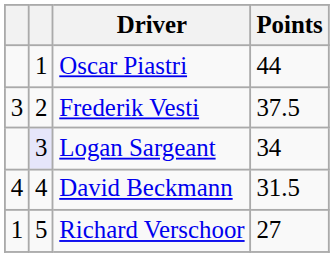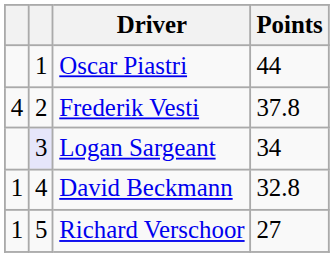Frederik Vesti | column 1: 3 -> 4
Frederik Vesti | Points: 37.5 -> 37.8
David Beckmann | column 1: 4 -> 1
David Beckmann | Points: 31.5 -> 32.8
